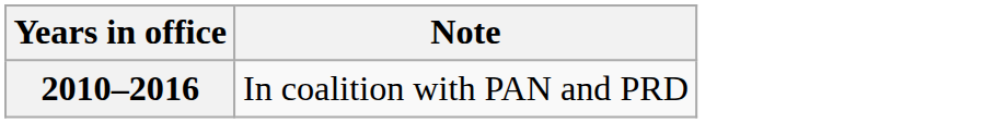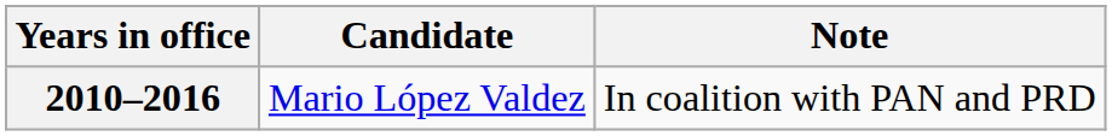+ column: Candidate | Mario López Valdez
